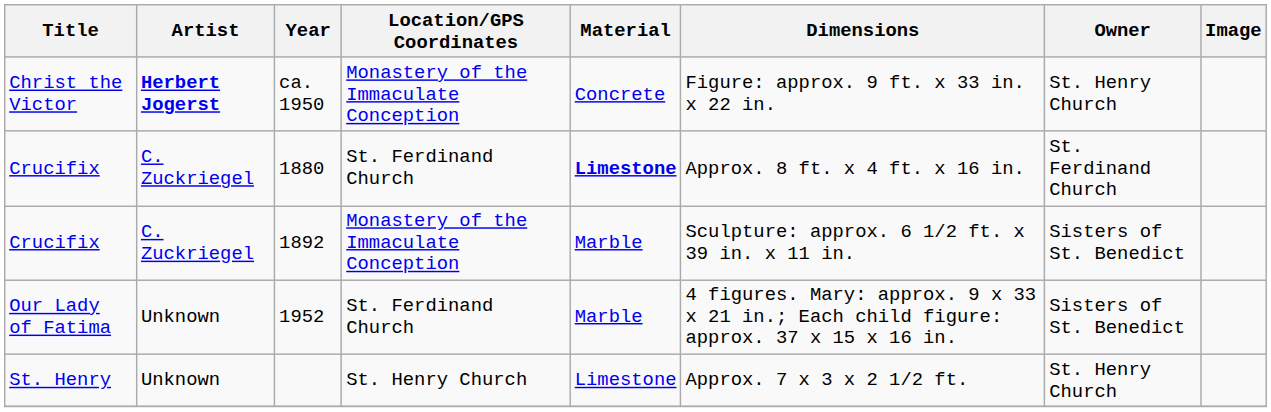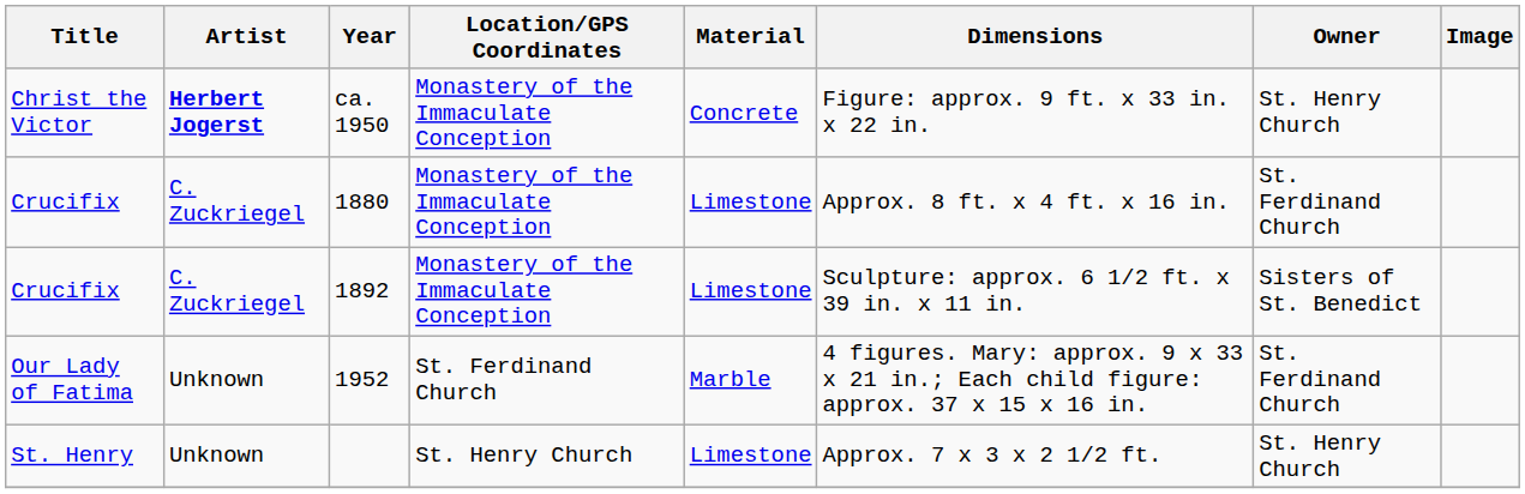1880 | Location/GPS Coordinates: St. Ferdinand Church -> Monastery of the Immaculate Conception
1880 | Material: bold -> normal
1892 | Material: Marble -> Limestone
1952 | Owner: Sisters of St. Benedict -> St. Ferdinand Church
